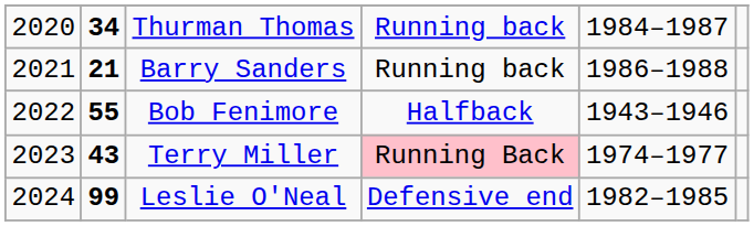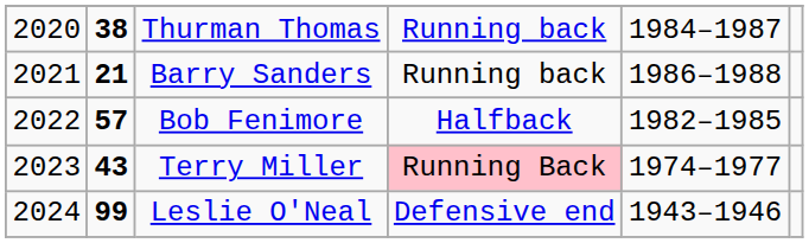Thurman Thomas | column 2: 34 -> 38
Bob Fenimore | column 2: 55 -> 57
Bob Fenimore | column 5: 1943–1946 -> 1982–1985
Leslie O'Neal | column 5: 1982–1985 -> 1943–1946
